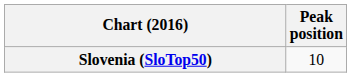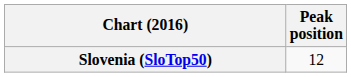Slovenia (SloTop50) | Peak position: 10 -> 12
